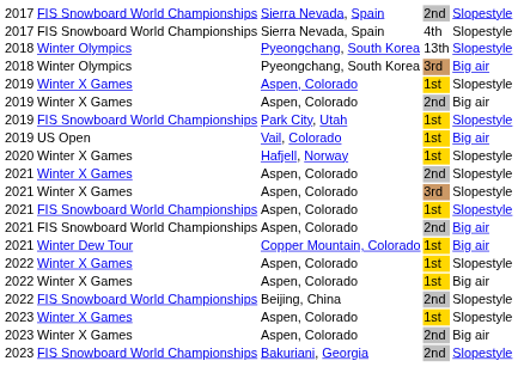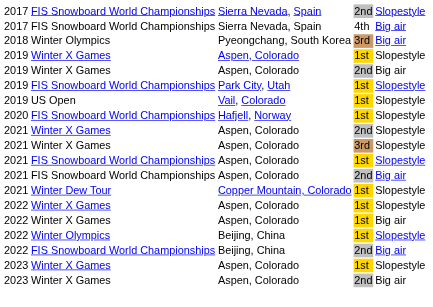Sierra Nevada, Spain / 4th | column 5: Slopestyle -> Big air
- row: 2018 | Winter Olympics | Pyeongchang, South Korea | 13th | Slopestyle
Vail, Colorado | column 5: Big air -> Slopestyle
Hafjell, Norway | column 2: Winter X Games -> FIS Snowboard World Championships
Copper Mountain, Colorado | column 5: Big air -> Slopestyle
+ row: 2022 | Winter Olympics | Beijing, China | 1st | Slopestyle
Beijing, China / 2nd | column 5: Slopestyle -> Big air
- row: 2023 | FIS Snowboard World Championships | Bakuriani, Georgia | 2nd | Slopestyle
